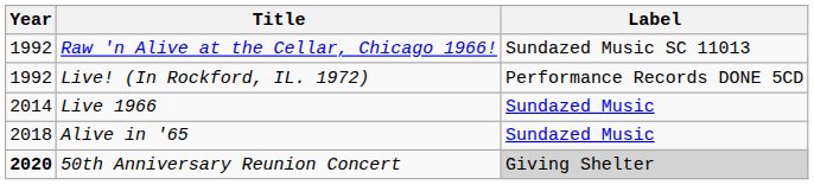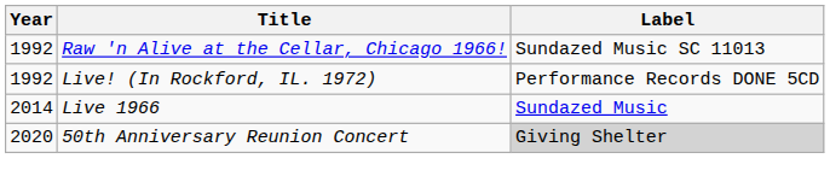- row: 2018 | Alive in '65 | Sundazed Music
50th Anniversary Reunion Concert | Year: bold -> normal
